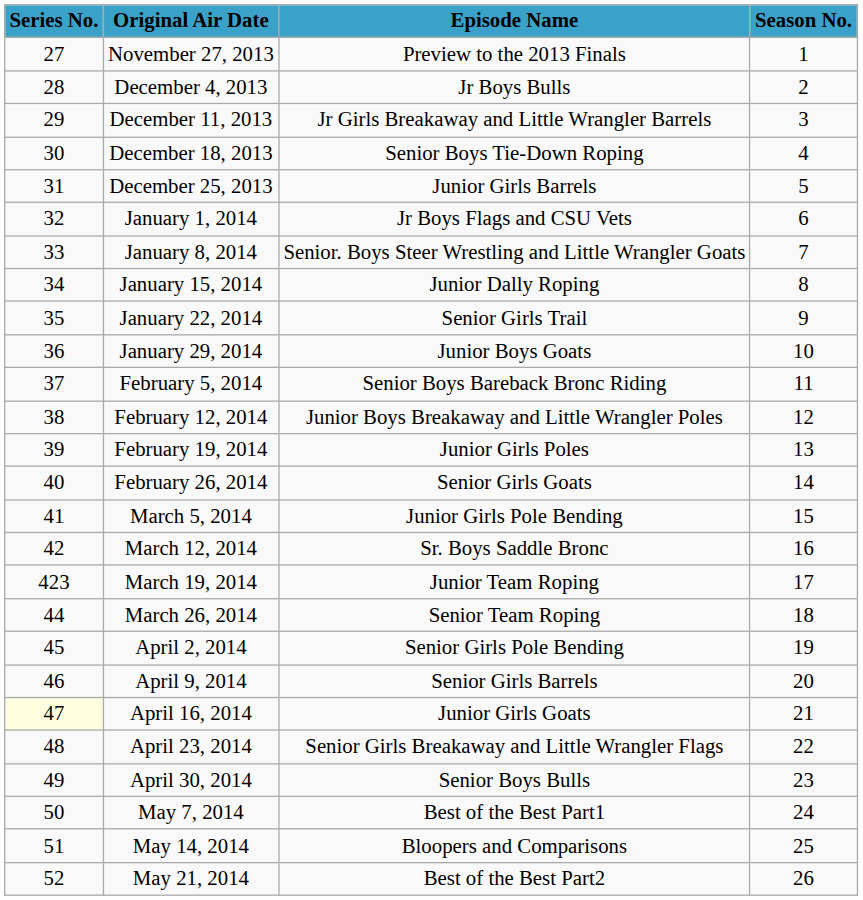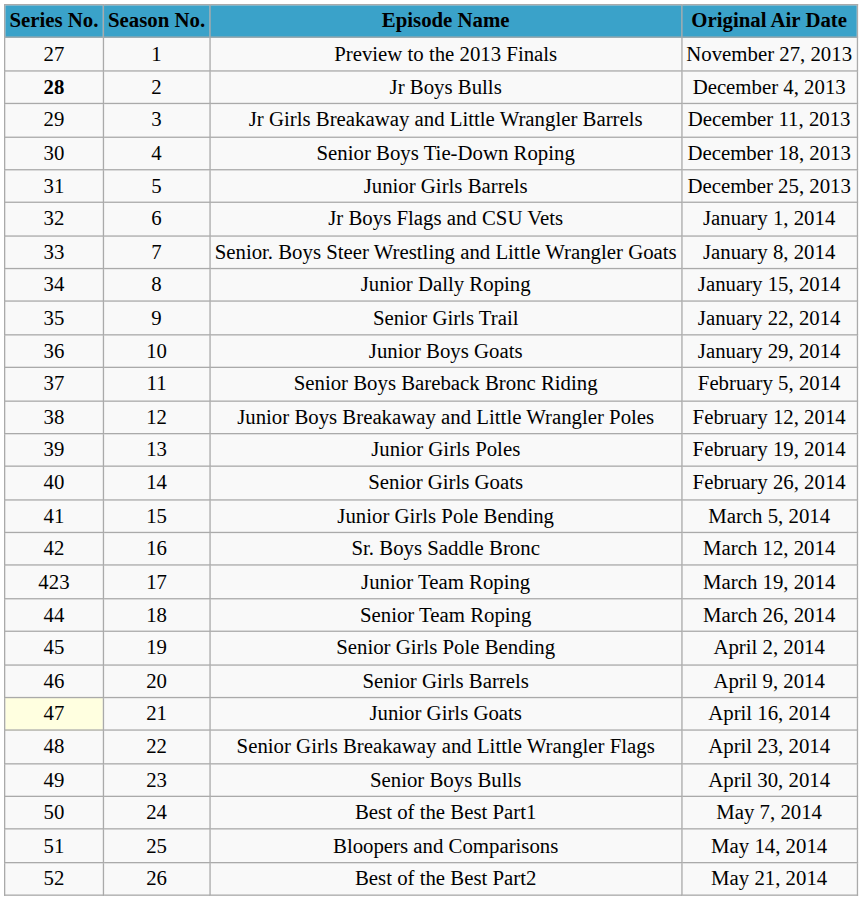columns swapped: Season No. <-> Original Air Date
Jr Boys Bulls | Series No.: normal -> bold
